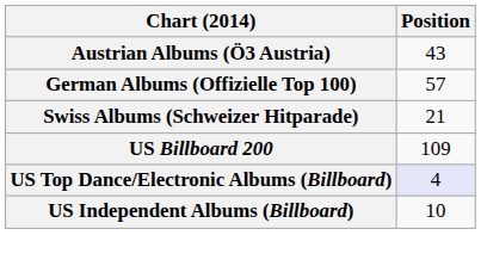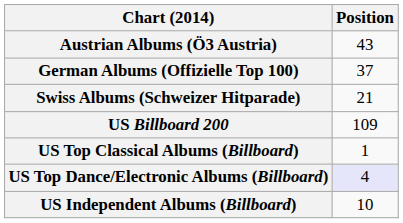German Albums (Offizielle Top 100) | Position: 57 -> 37
+ row: US Top Classical Albums (Billboard) | 1
